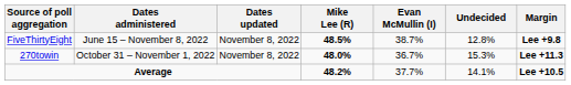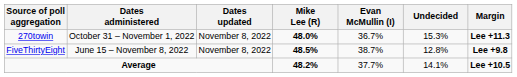rows swapped: FiveThirtyEight <-> 270towin
